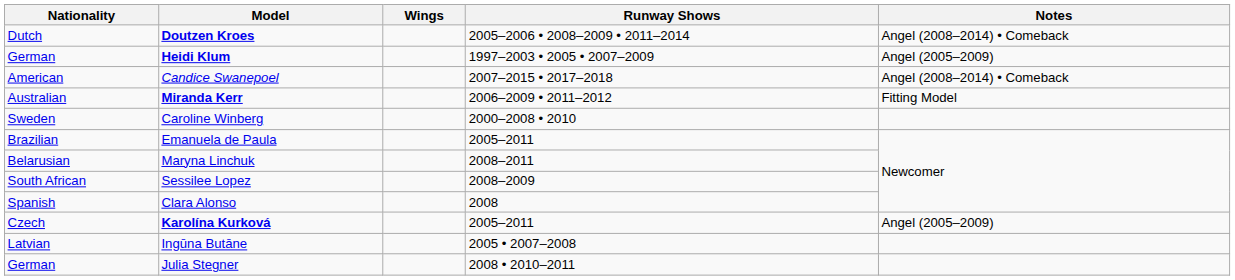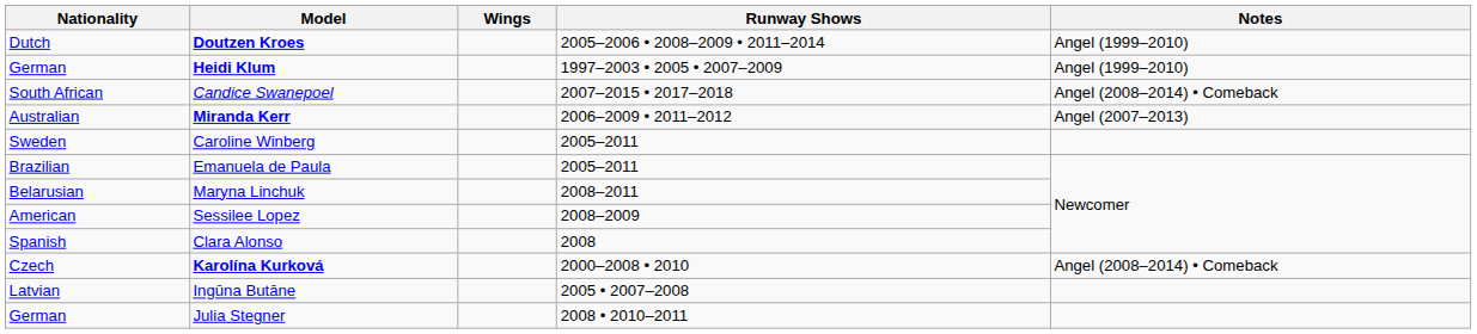Doutzen Kroes | Notes: Angel (2008–2014) • Comeback -> Angel (1999–2010)
Heidi Klum | Notes: Angel (2005–2009) -> Angel (1999–2010)
Candice Swanepoel | Nationality: American -> South African
Miranda Kerr | Notes: Fitting Model -> Angel (2007–2013)
Caroline Winberg | Runway Shows: 2000–2008 • 2010 -> 2005–2011
Sessilee Lopez | Nationality: South African -> American
Karolína Kurková | Runway Shows: 2005–2011 -> 2000–2008 • 2010
Karolína Kurková | Notes: Angel (2005–2009) -> Angel (2008–2014) • Comeback
